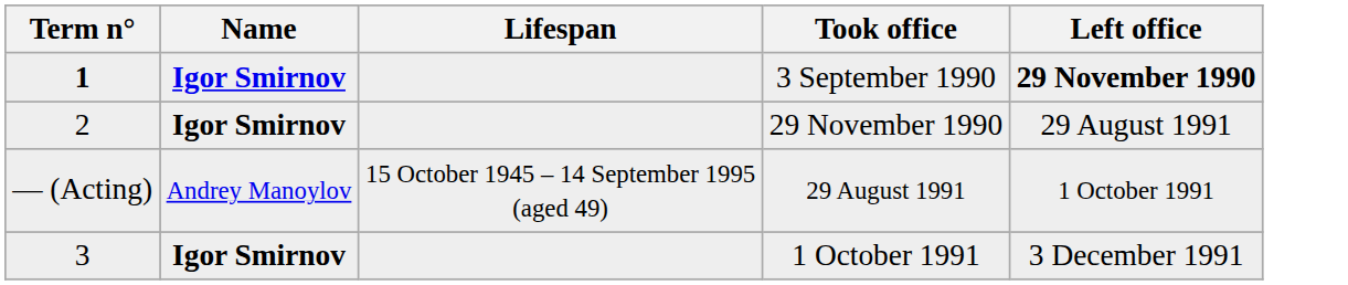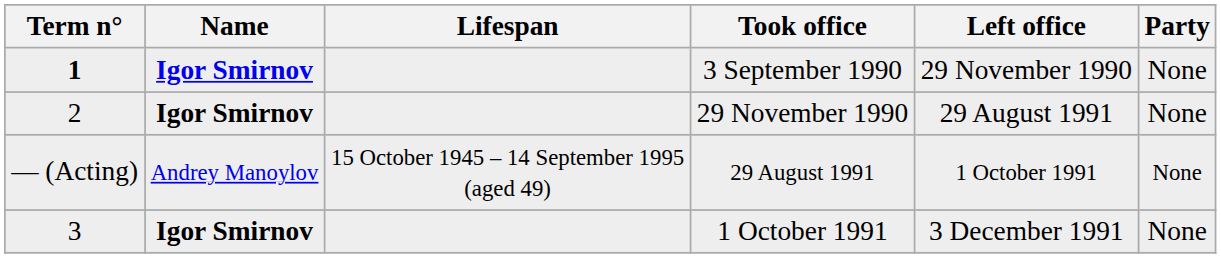+ column: Party | None | None | None | None
3 September 1990 | Left office: bold -> normal
